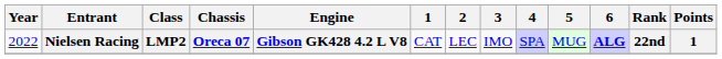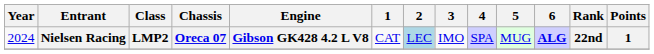Nielsen Racing | Year: 2022 -> 2024
Nielsen Racing | 2: no background -> lightblue background
